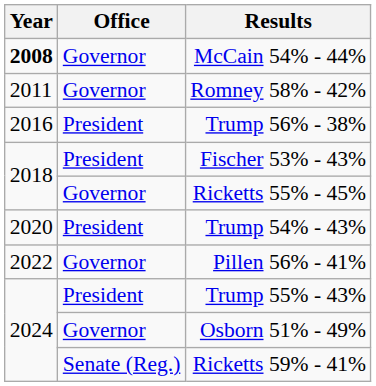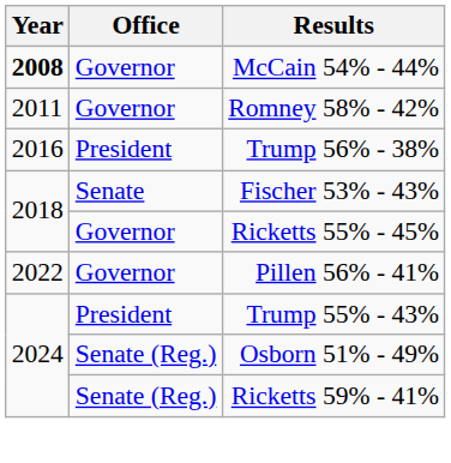Fischer 53% - 43% | Office: President -> Senate
- row: 2020 | President | Trump 54% - 43%
Osborn 51% - 49% | Office: Governor -> Senate (Reg.)
